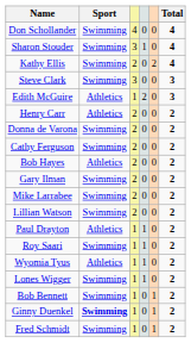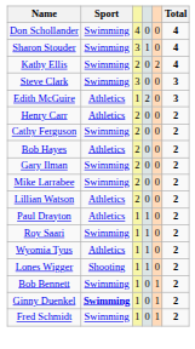- row: Donna de Varona | Swimming | 2 | 0 | 0 | 2
Lillian Watson | Sport: Swimming -> Athletics
Lones Wigger | Sport: Swimming -> Shooting
